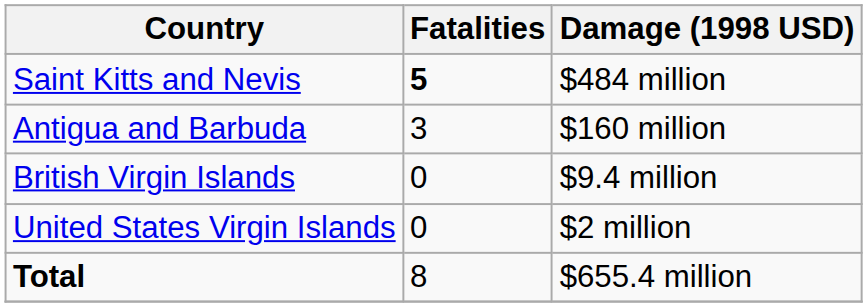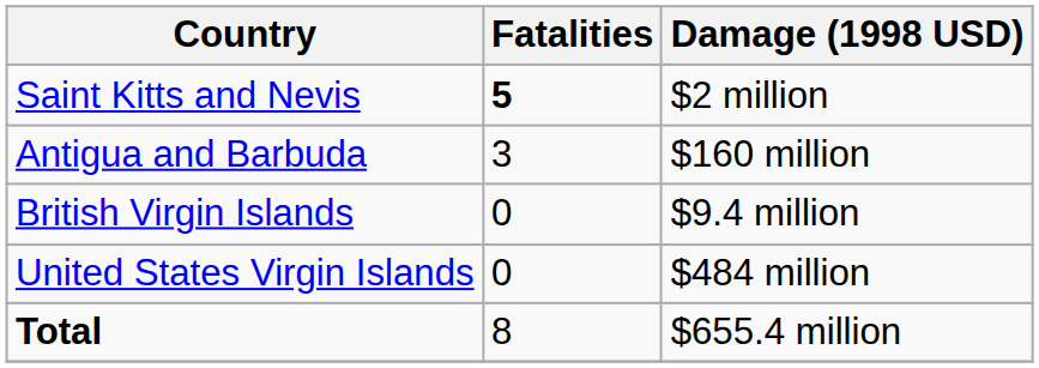Saint Kitts and Nevis | Damage (1998 USD): $484 million -> $2 million
United States Virgin Islands | Damage (1998 USD): $2 million -> $484 million
